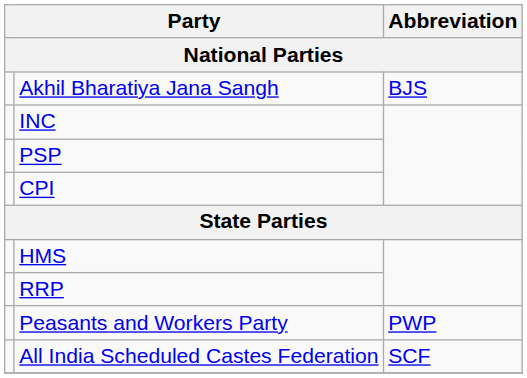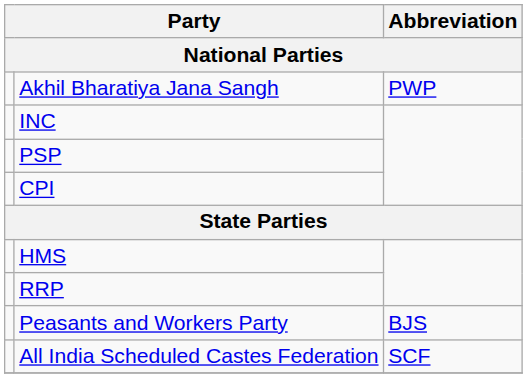Akhil Bharatiya Jana Sangh | Abbreviation: BJS -> PWP
Peasants and Workers Party | Abbreviation: PWP -> BJS
